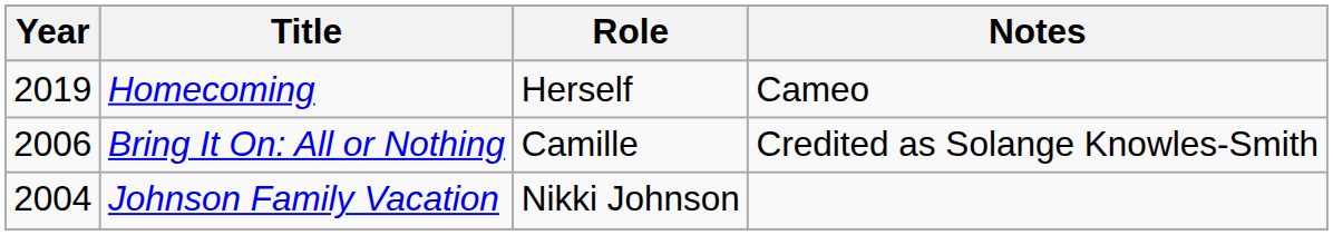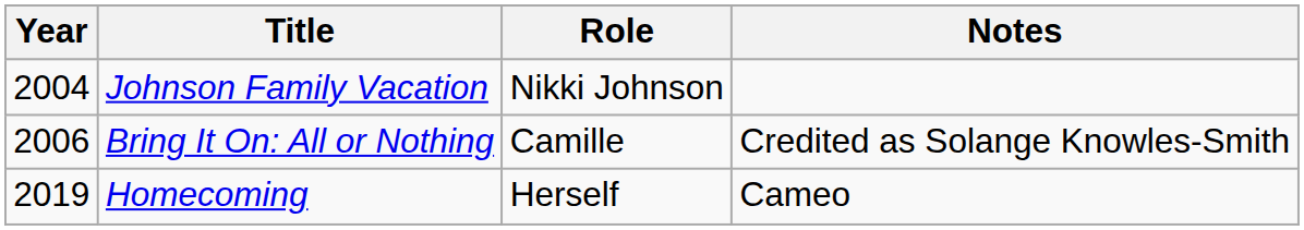rows swapped: Johnson Family Vacation <-> Homecoming
